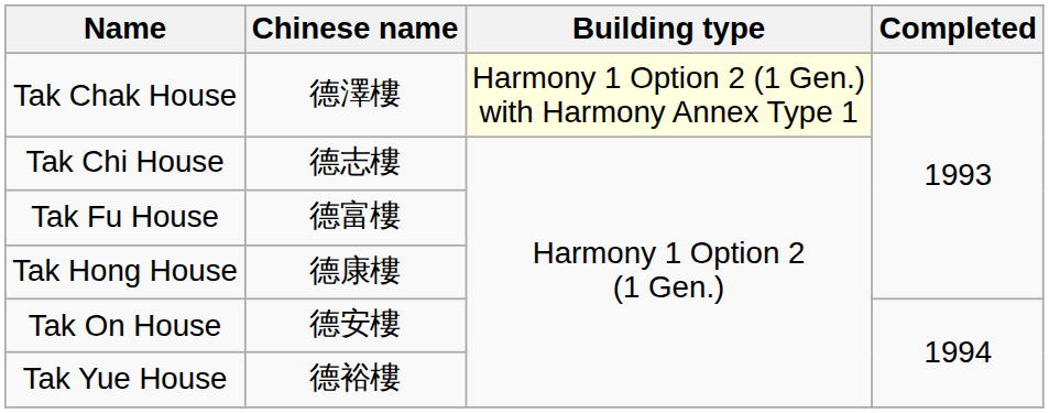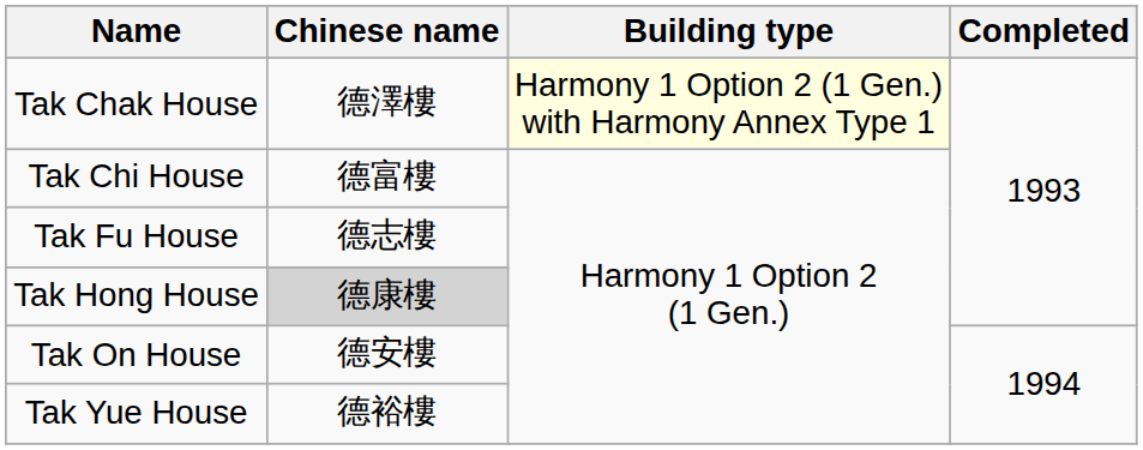Tak Chi House | Chinese name: 德志樓 -> 德富樓
Tak Fu House | Chinese name: 德富樓 -> 德志樓
Tak Hong House | Chinese name: no background -> lightgrey background
